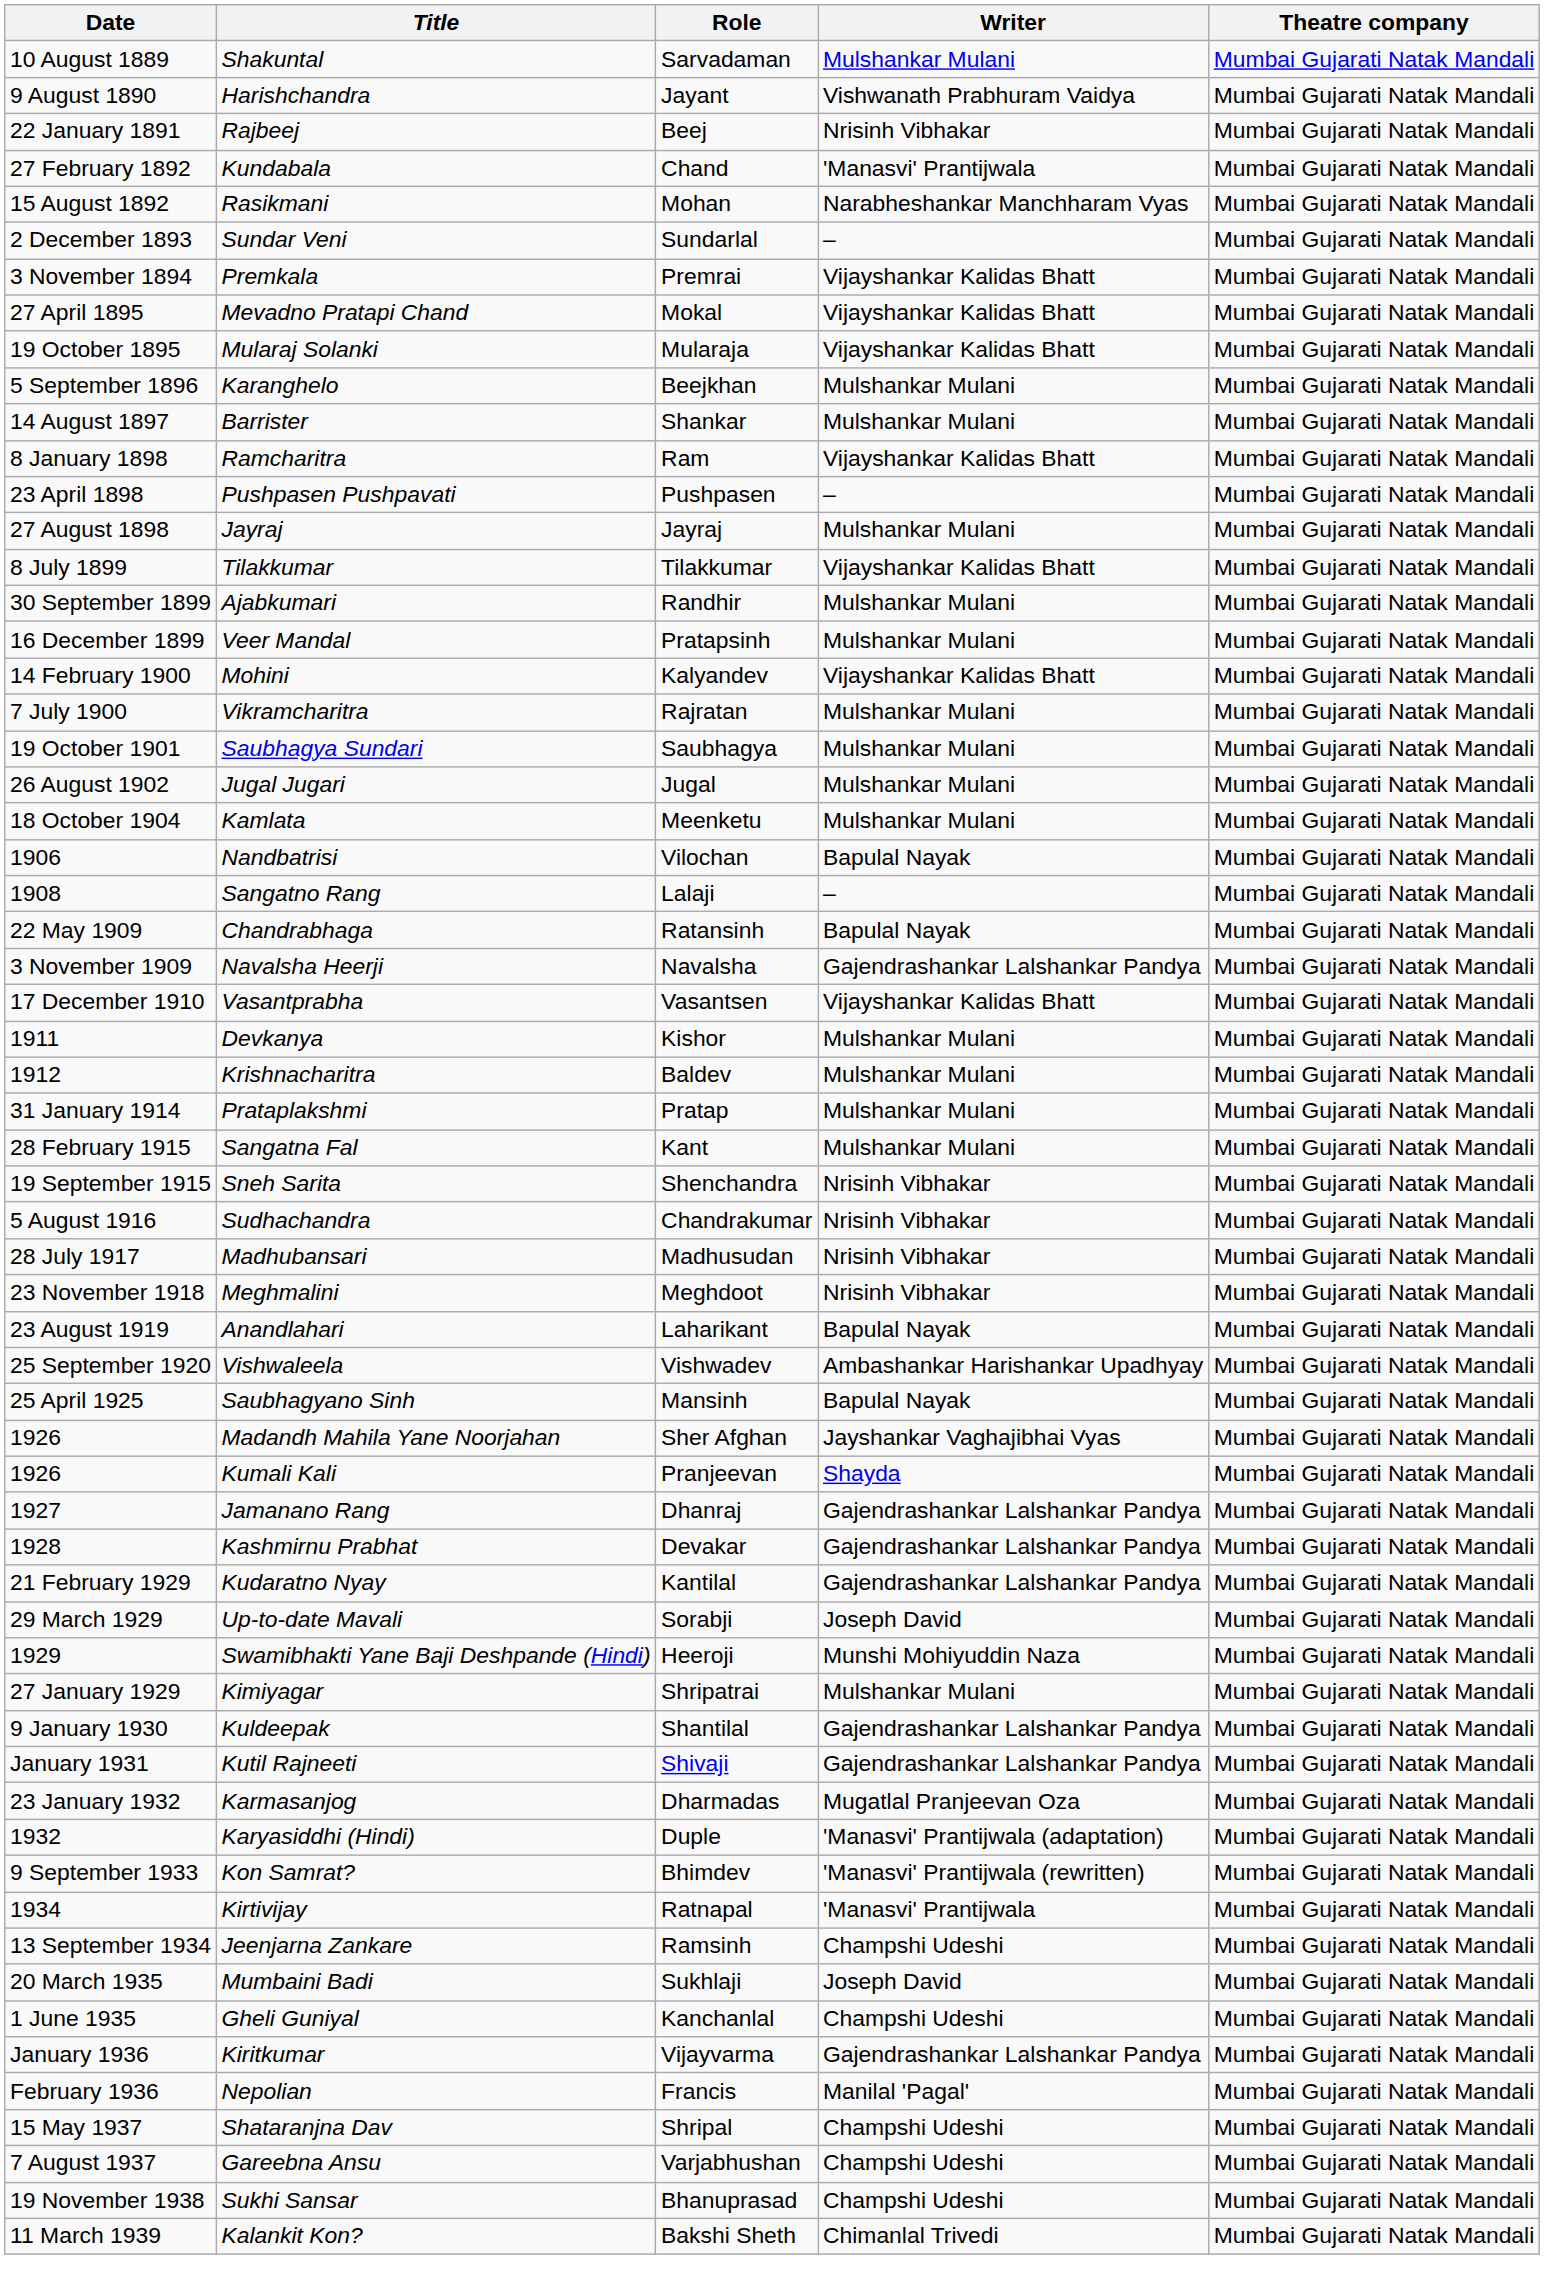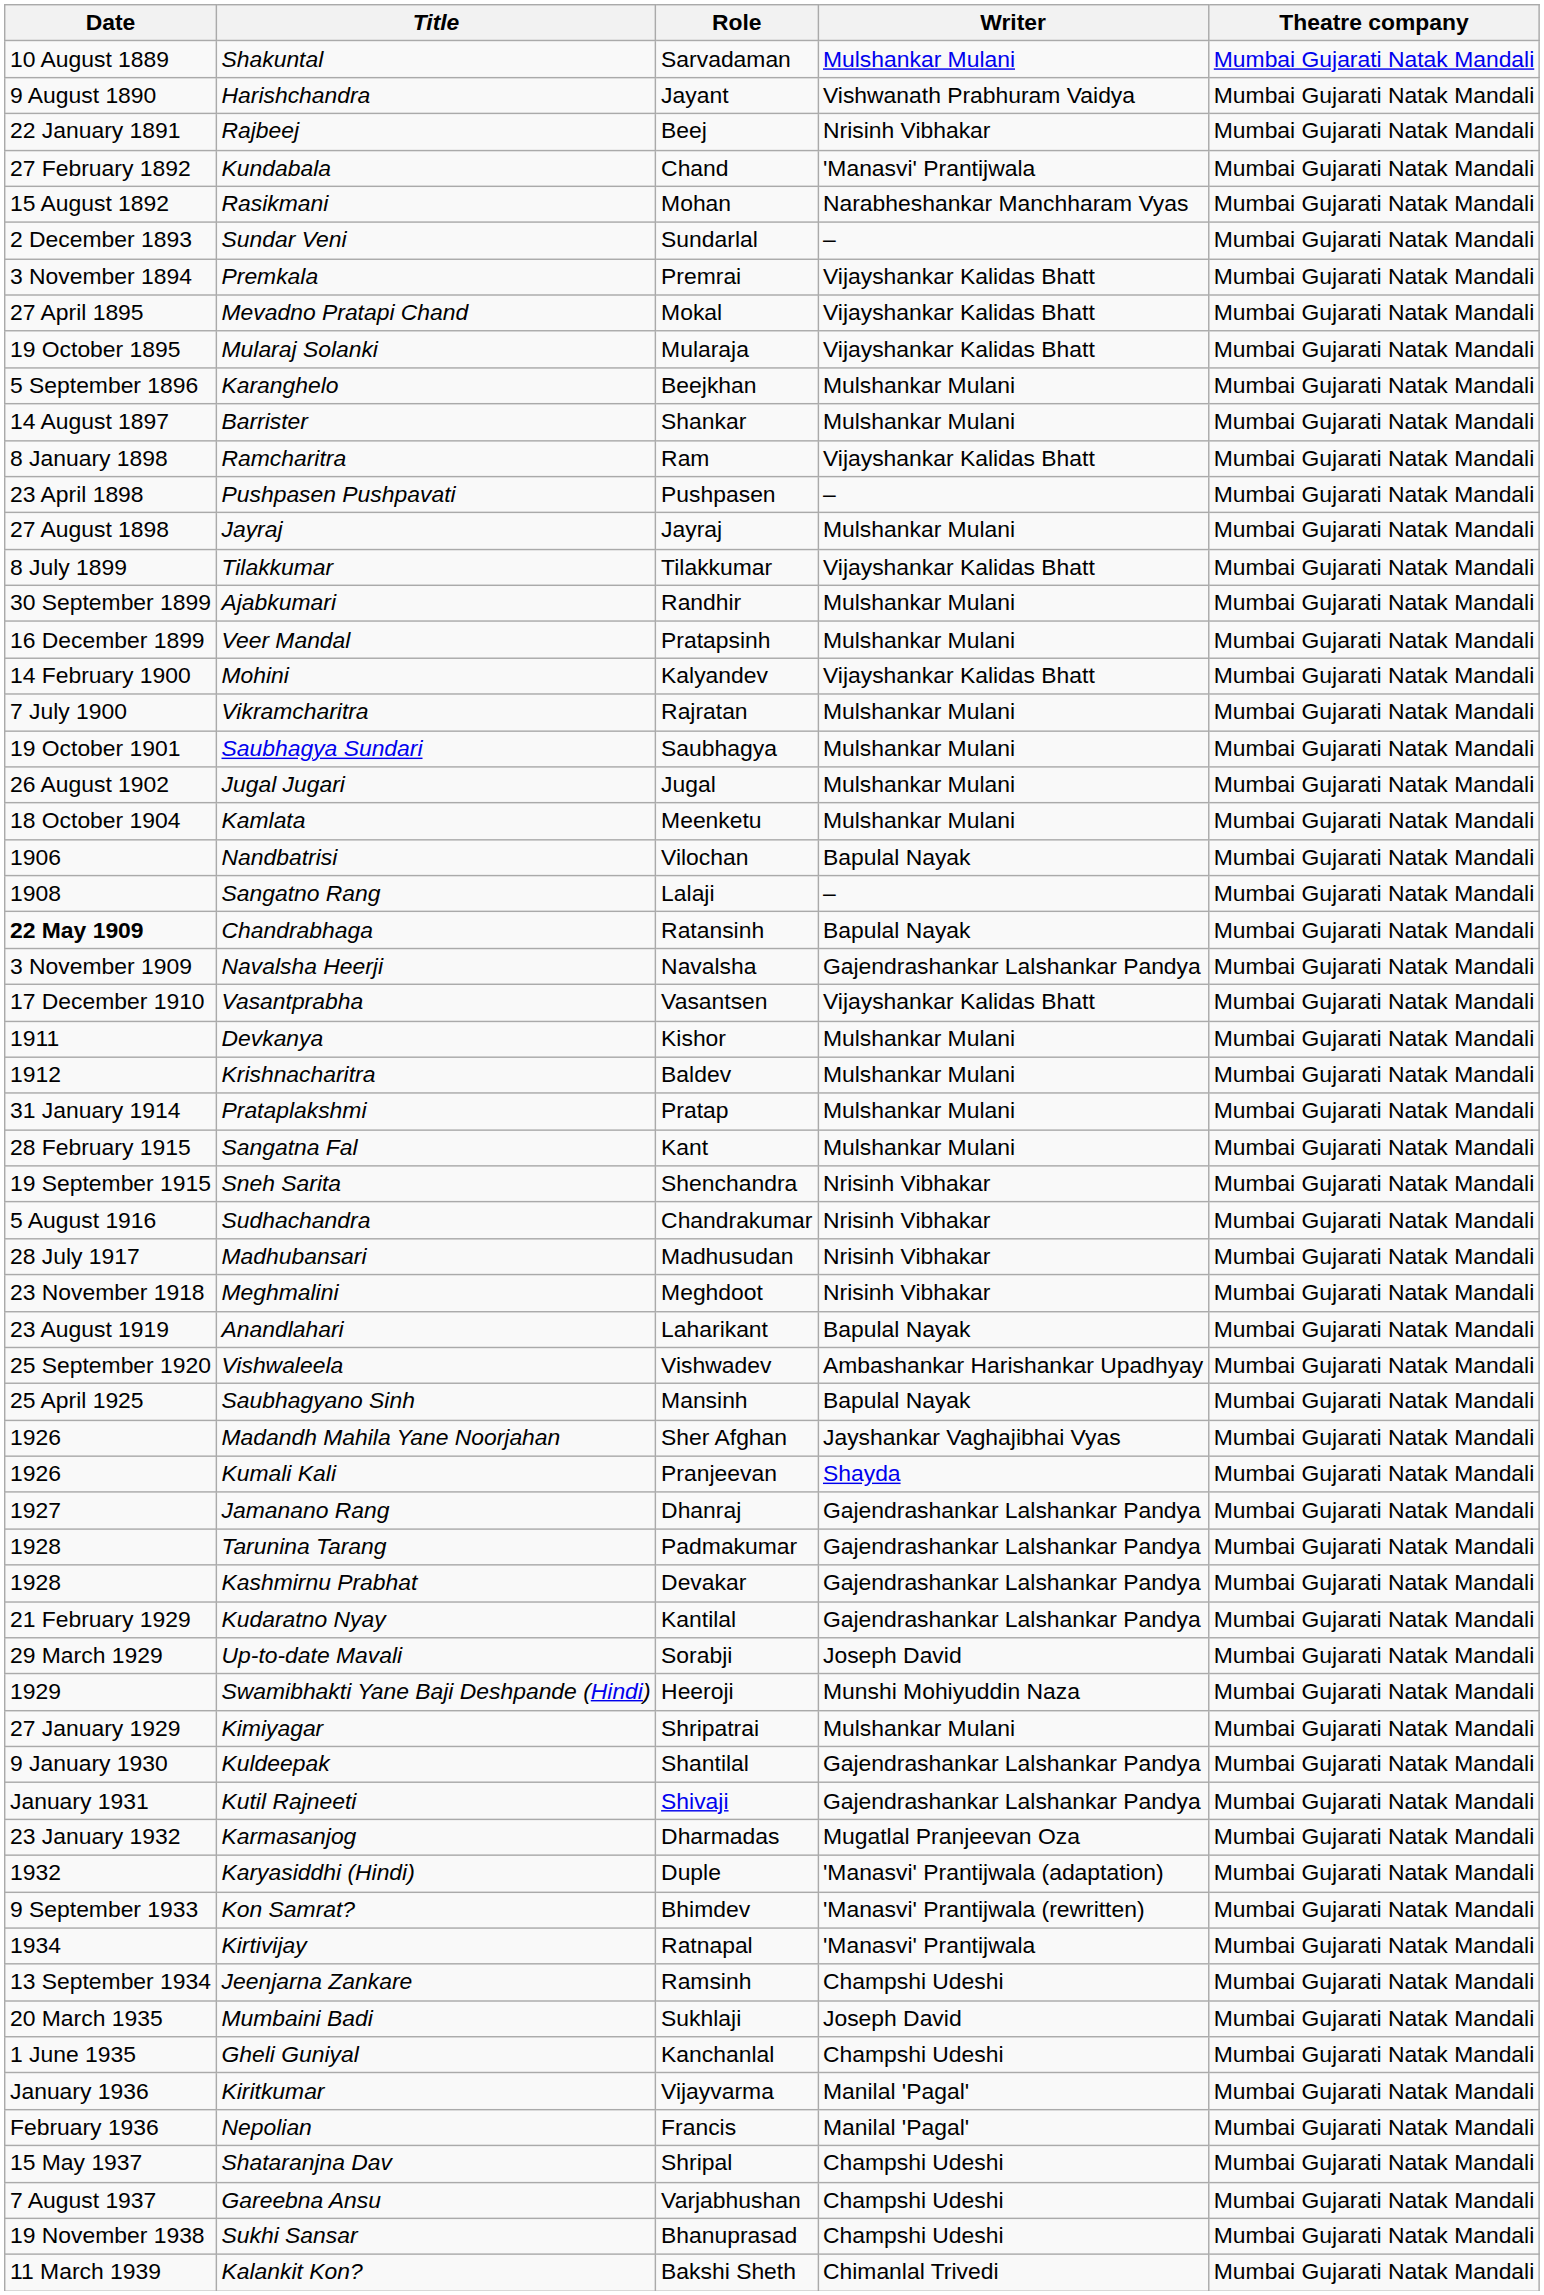Chandrabhaga | Date: normal -> bold
+ row: 1928 | Tarunina Tarang | Padmakumar | Gajendrashankar Lalshankar Pandya | Mumbai Gujarati Natak Mandali
Kiritkumar | Writer: Gajendrashankar Lalshankar Pandya -> Manilal 'Pagal'
